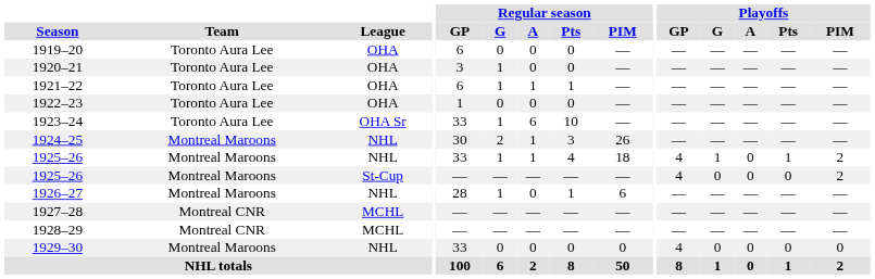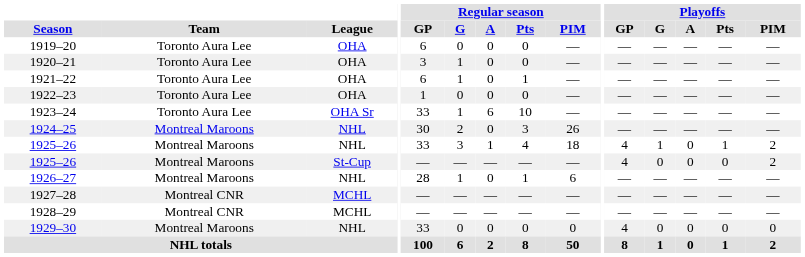1921–22 | Regular season / A: 1 -> 0
1924–25 | Regular season / A: 1 -> 0
1925–26 / NHL | Regular season / G: 1 -> 3
